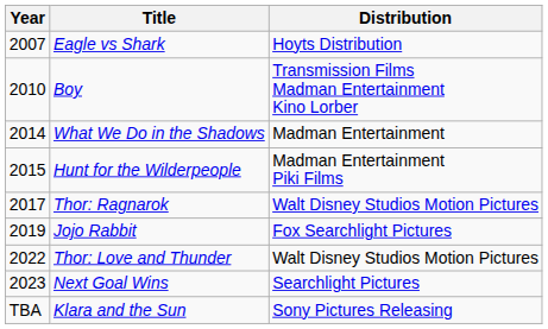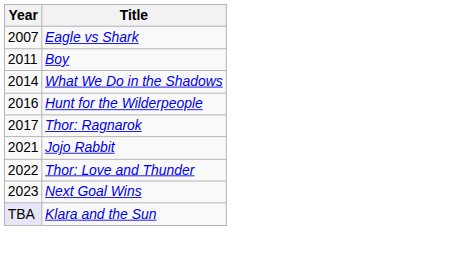- column: Distribution | Hoyts Distribution | Transmission Films Madman Entertainment Kino Lorber | Madman Entertainment | Madman Entertainment Piki Films | Walt Disney Studios Motion Pictures | Fox Searchlight Pictures | Walt Disney Studios Motion Pictures | Searchlight Pictures | Sony Pictures Releasing
Boy | Year: 2010 -> 2011
Hunt for the Wilderpeople | Year: 2015 -> 2016
Jojo Rabbit | Year: 2019 -> 2021
Klara and the Sun | Year: no background -> lavender background
